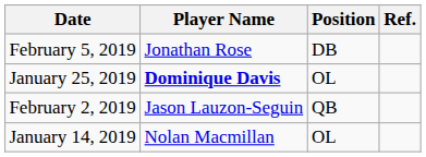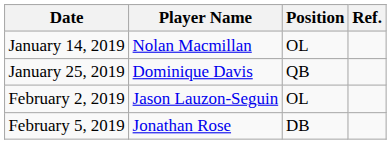rows swapped: January 14, 2019 <-> February 5, 2019
January 25, 2019 | Player Name: bold -> normal
January 25, 2019 | Position: OL -> QB
February 2, 2019 | Position: QB -> OL
